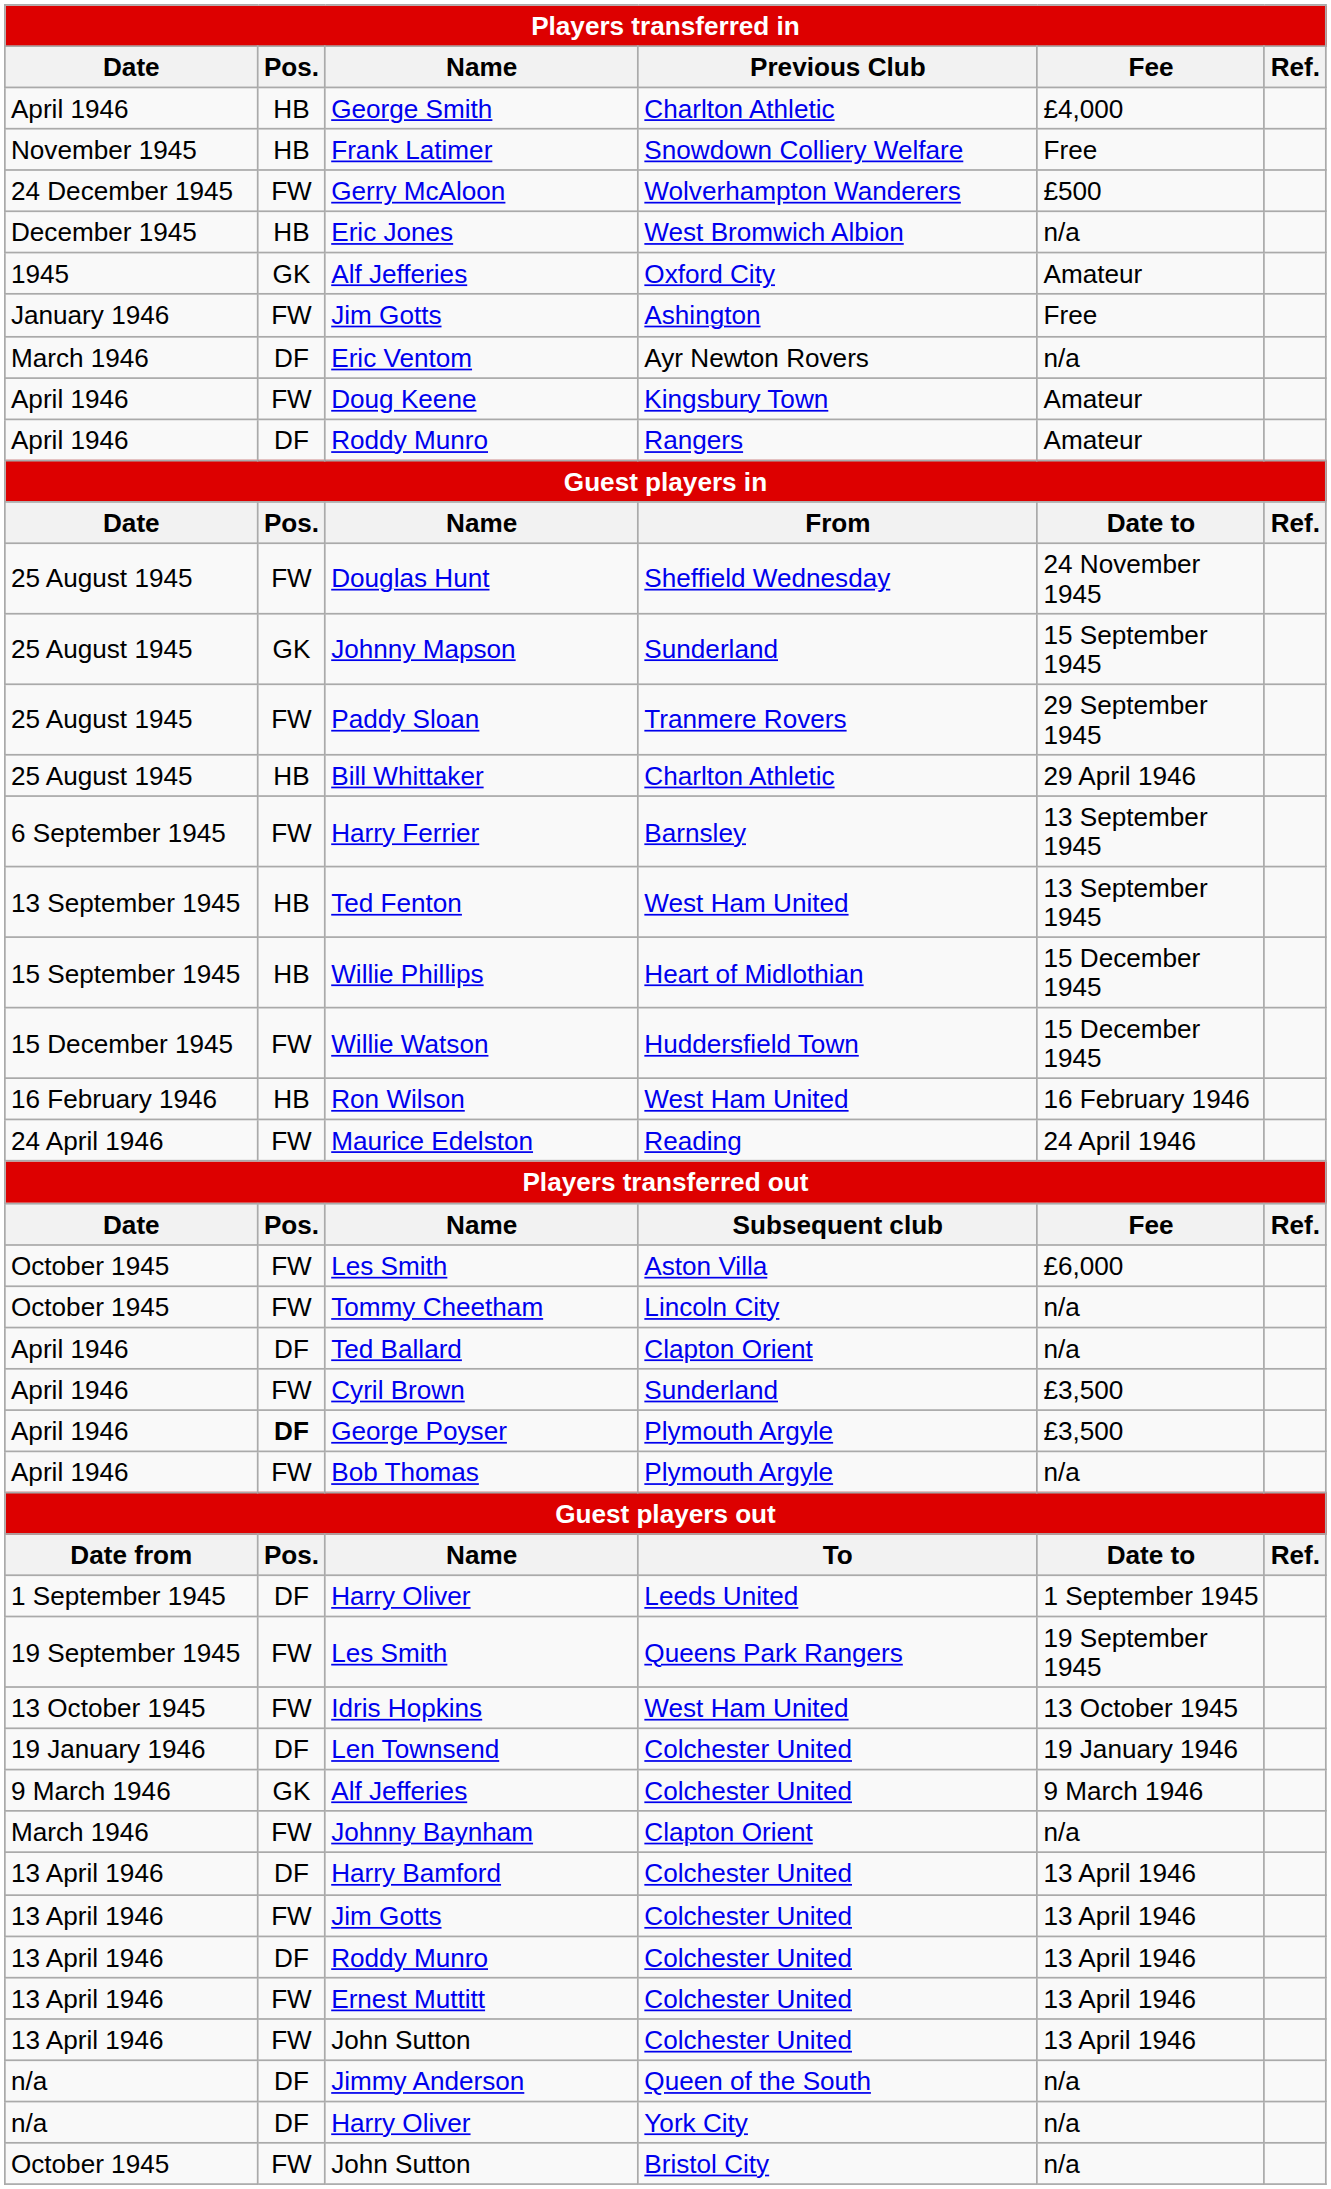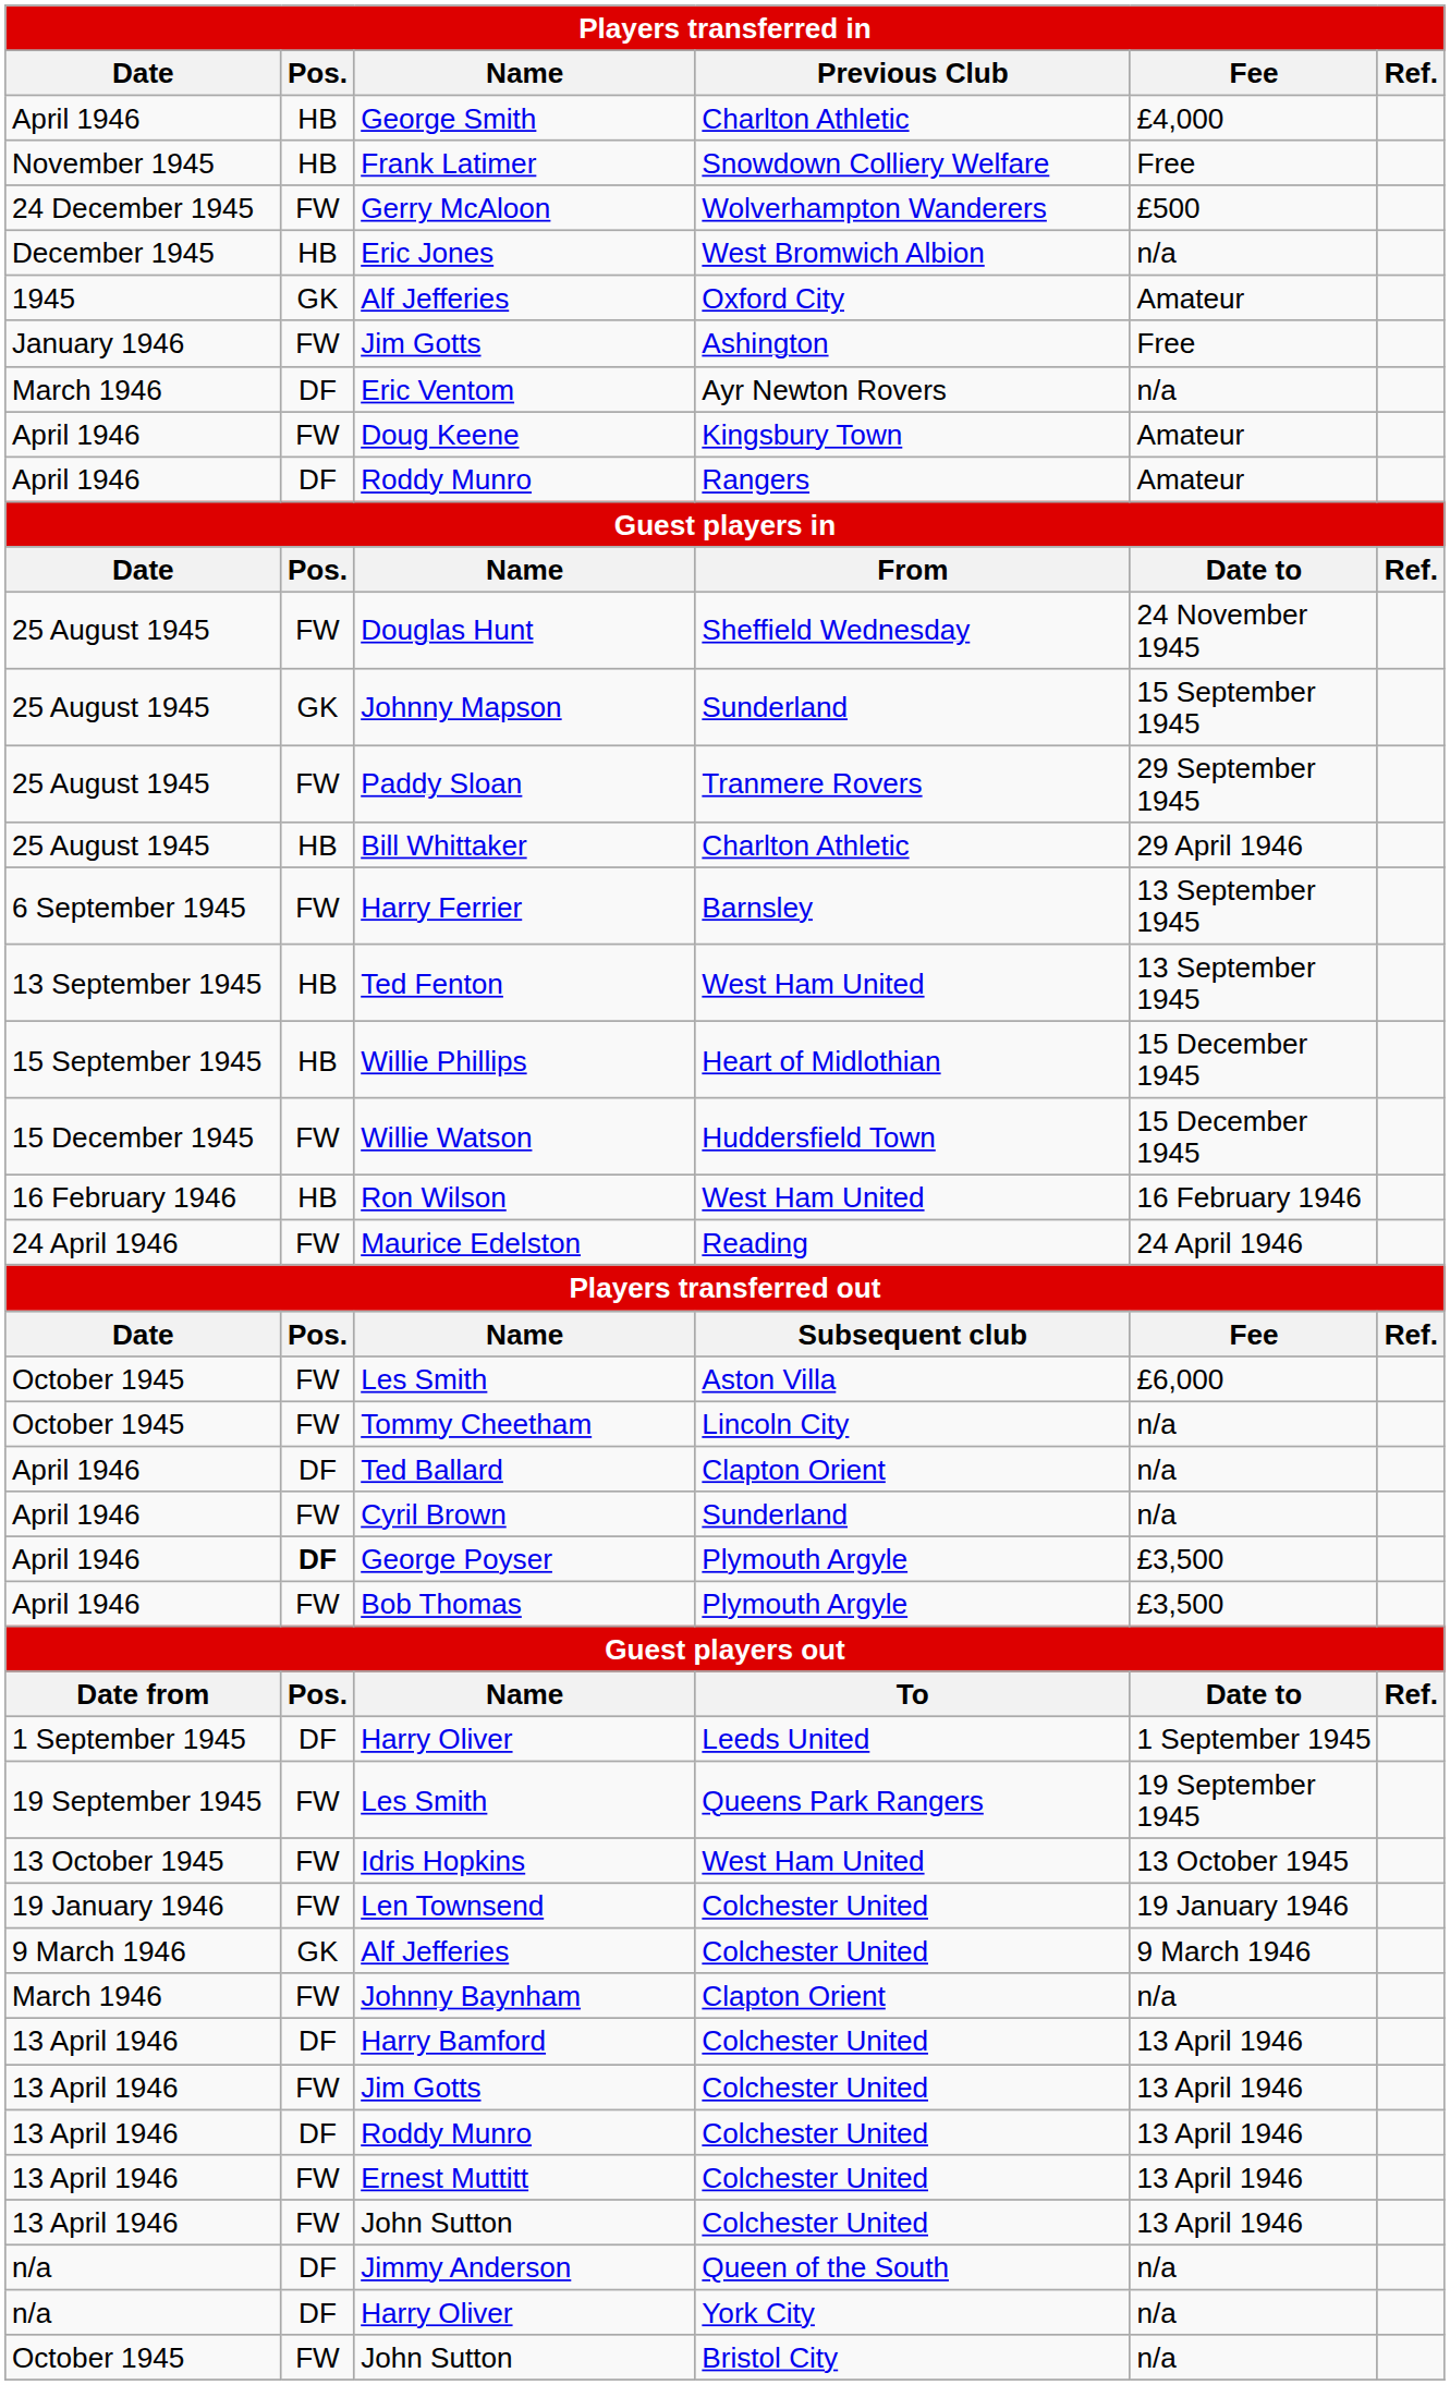Cyril Brown | Fee: £3,500 -> n/a
Bob Thomas | Fee: n/a -> £3,500
Len Townsend | Pos.: DF -> FW
